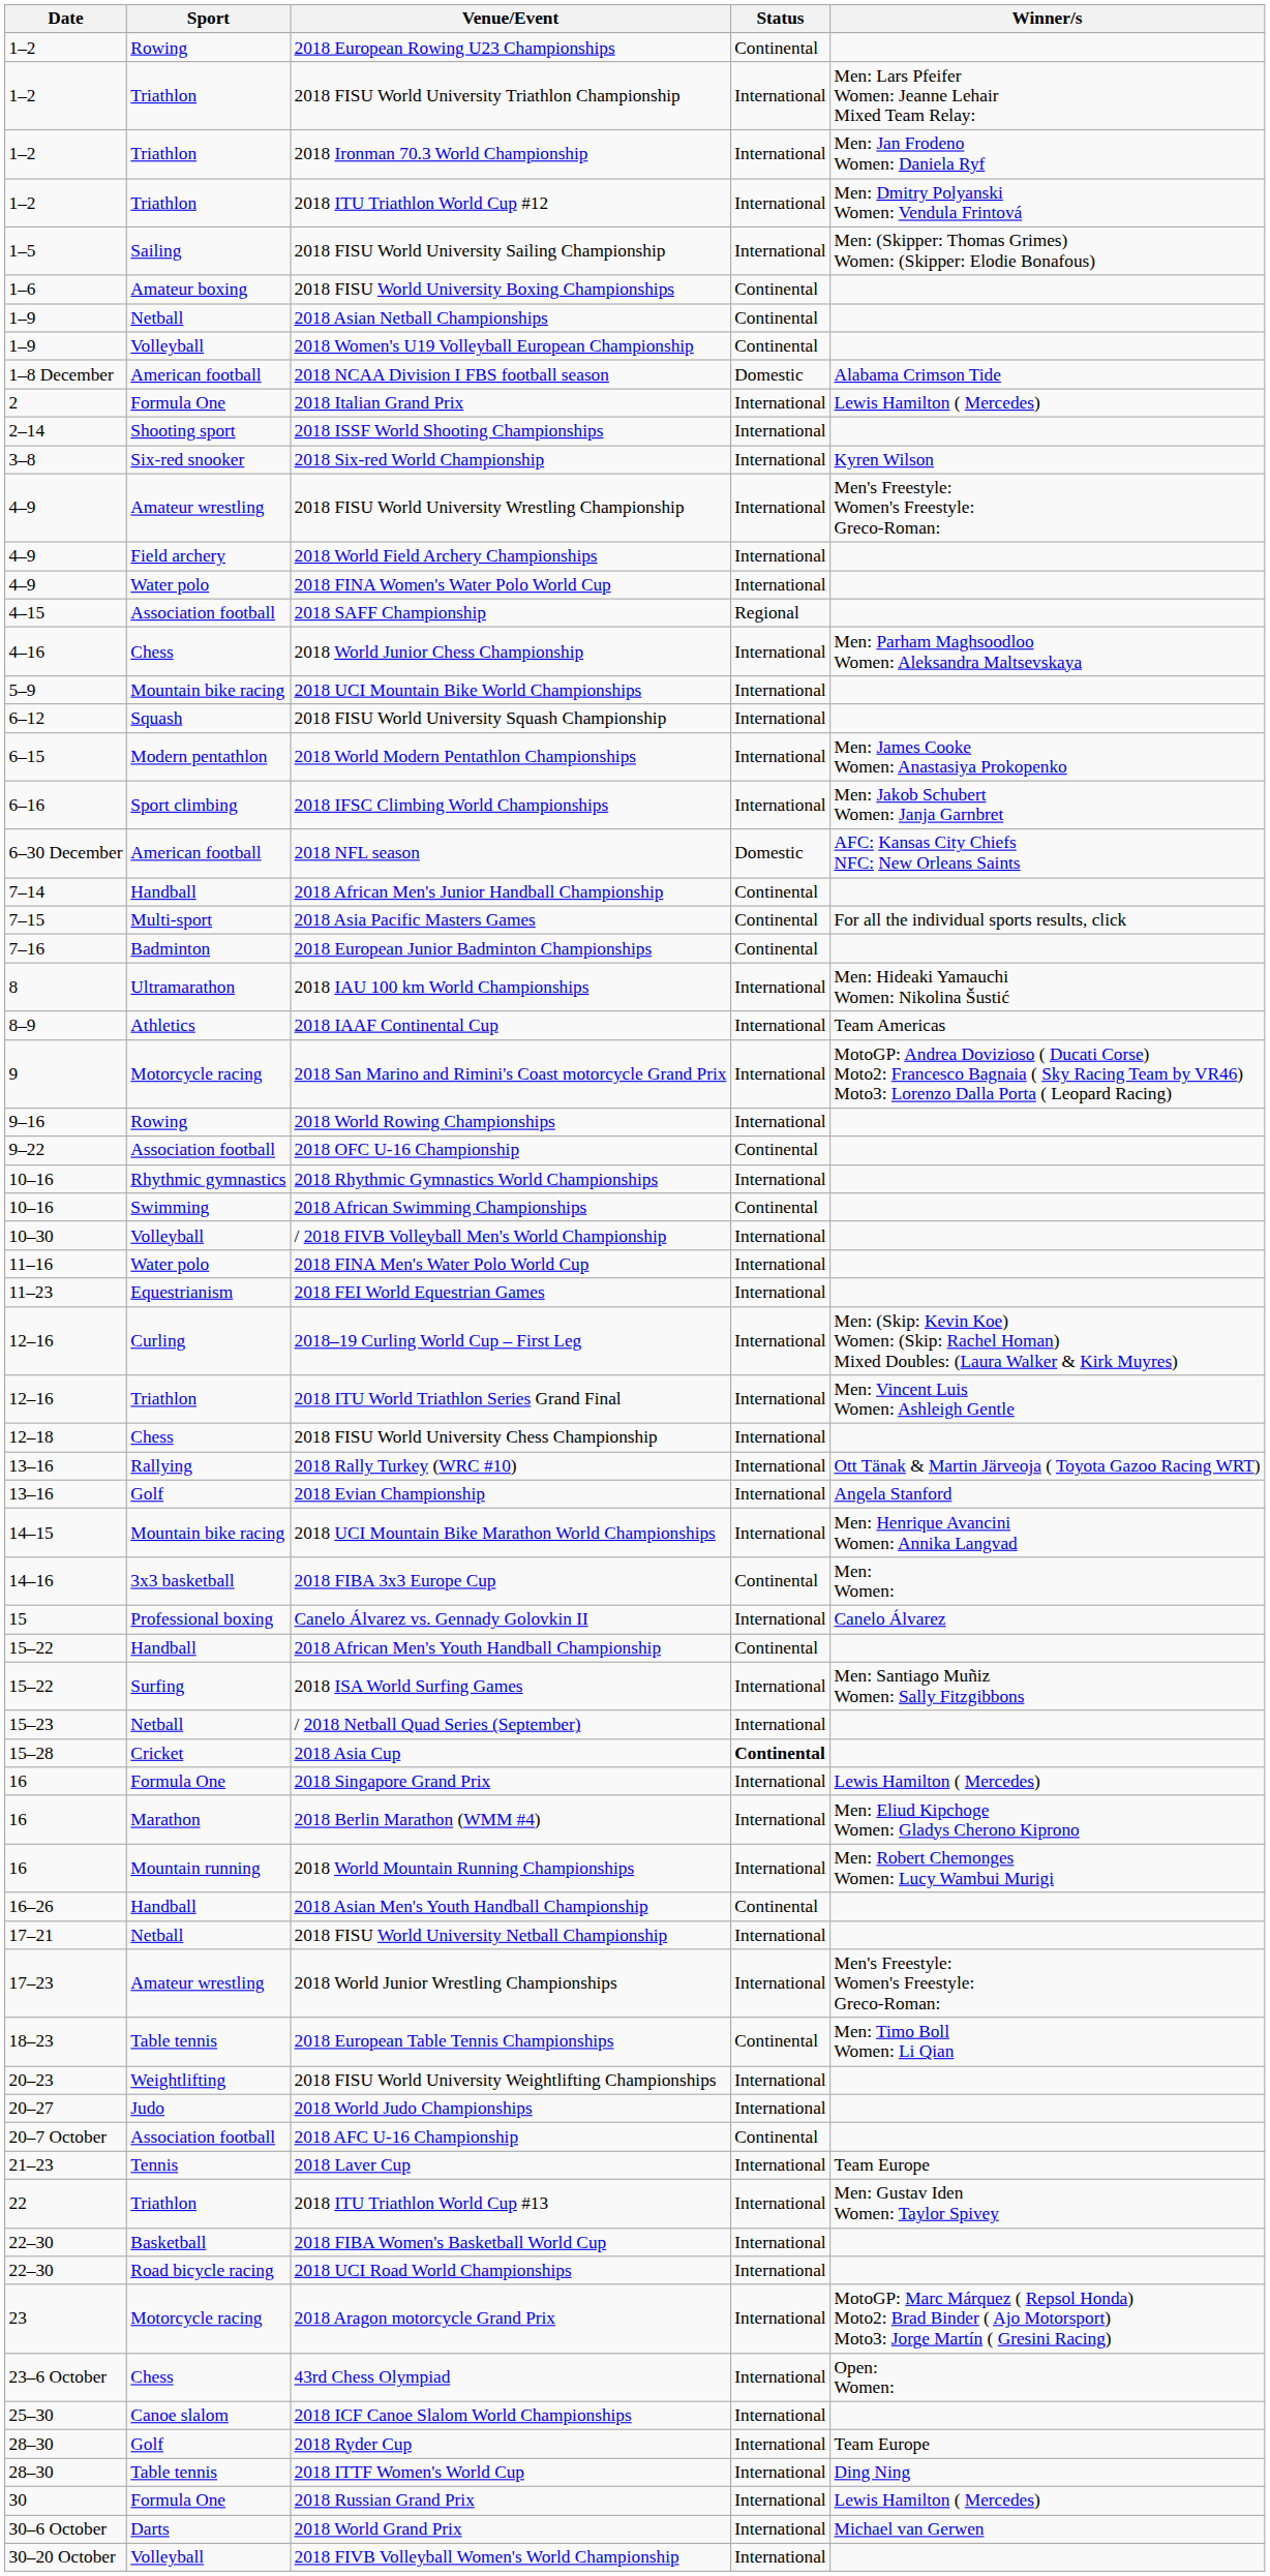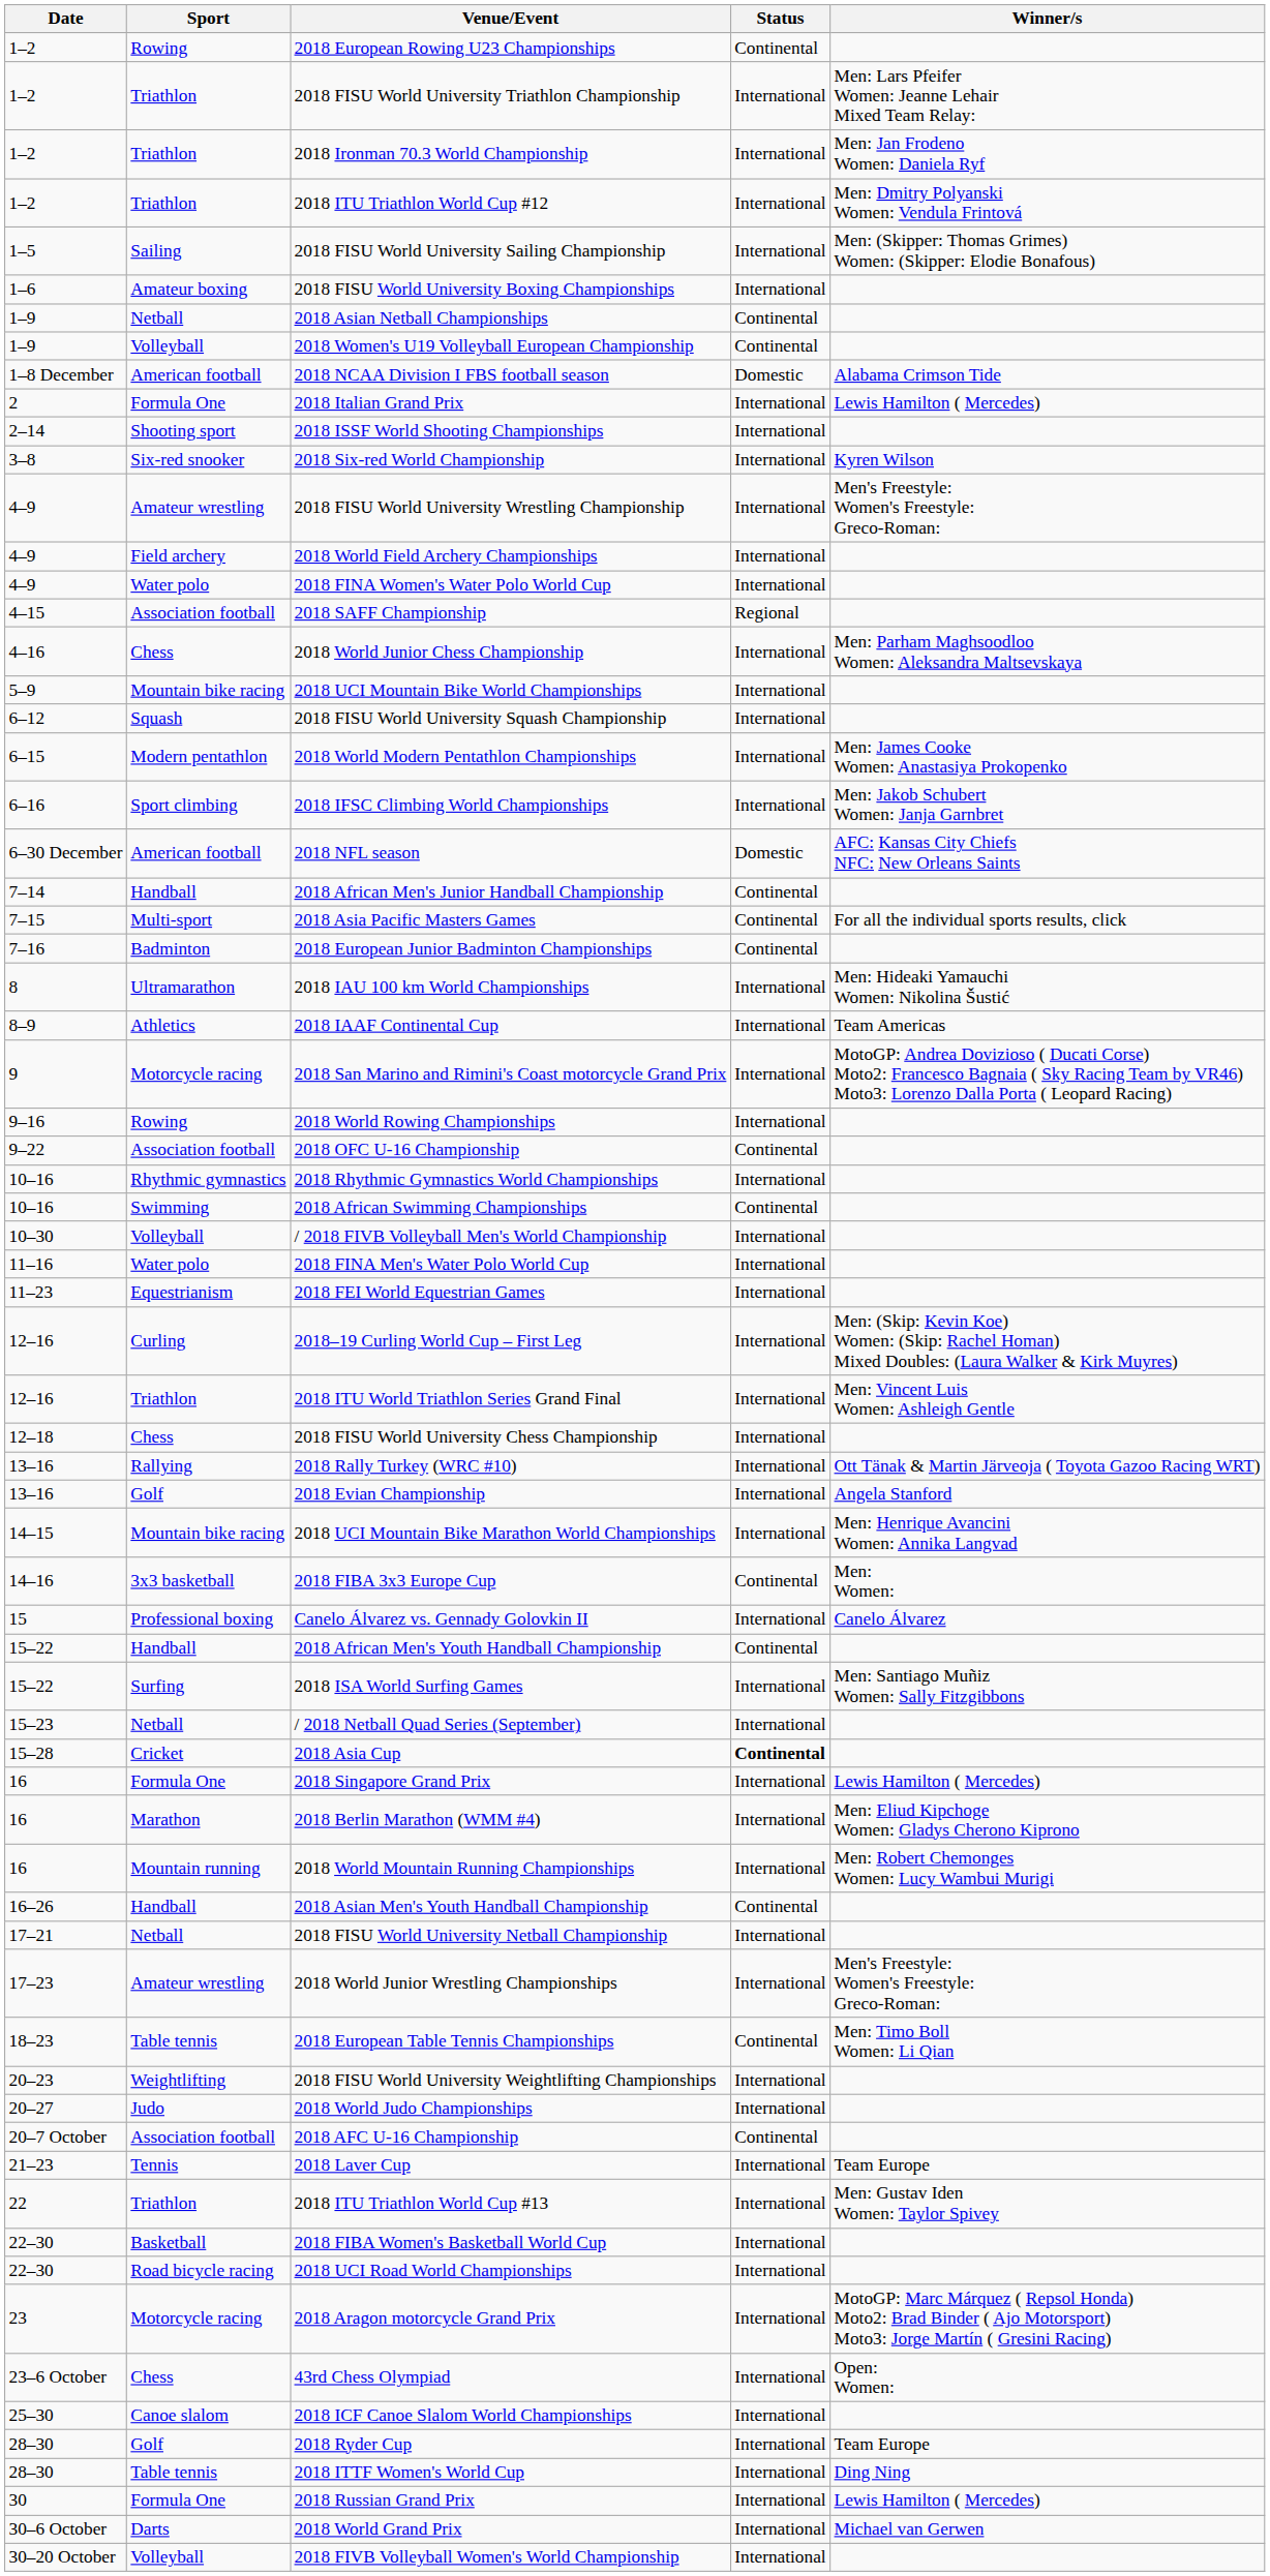2018 FISU World University Boxing Championships | Status: Continental -> International
